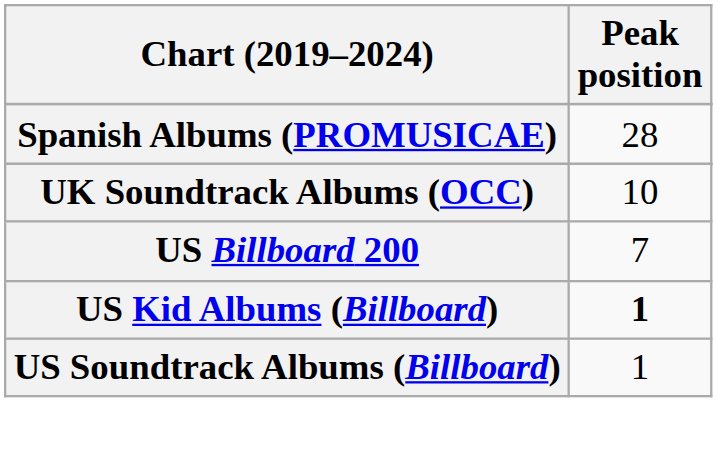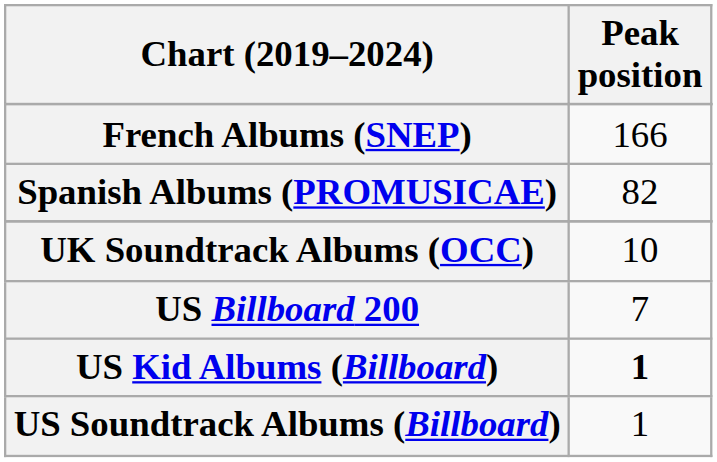+ row: French Albums (SNEP) | 166
Spanish Albums (PROMUSICAE) | Peak position: 28 -> 82
